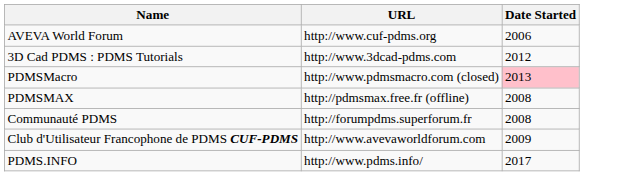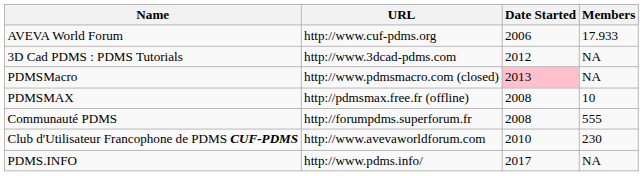+ column: Members | 17.933 | NA | NA | 10 | 555 | 230 | NA
Club d'Utilisateur Francophone de PDMS CUF-PDMS | Date Started: 2009 -> 2010
